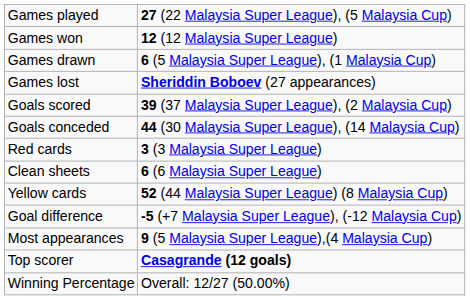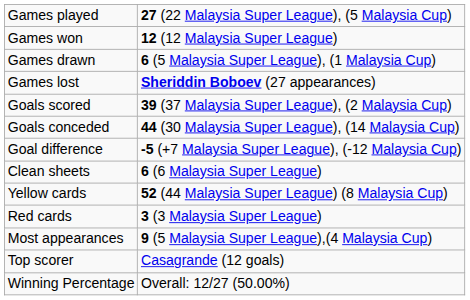rows swapped: Goal difference <-> Red cards
Top scorer | column 2: bold -> normal
